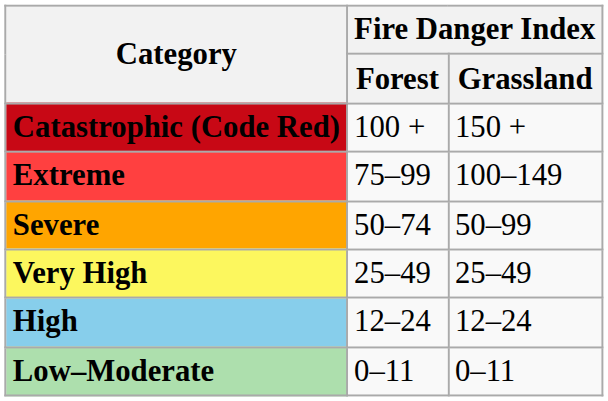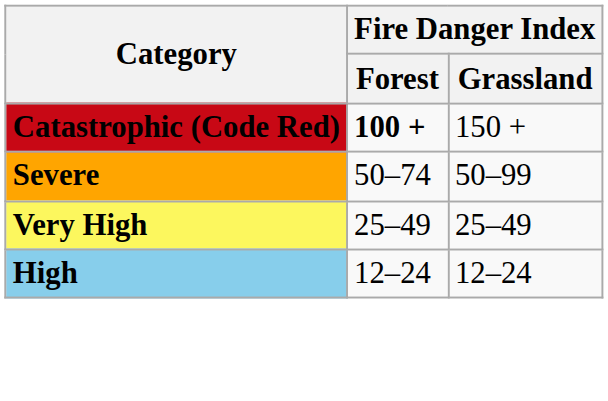Catastrophic (Code Red) | Fire Danger Index / Forest: normal -> bold
- row: Extreme | 75–99 | 100–149
- row: Low–Moderate | 0–11 | 0–11
